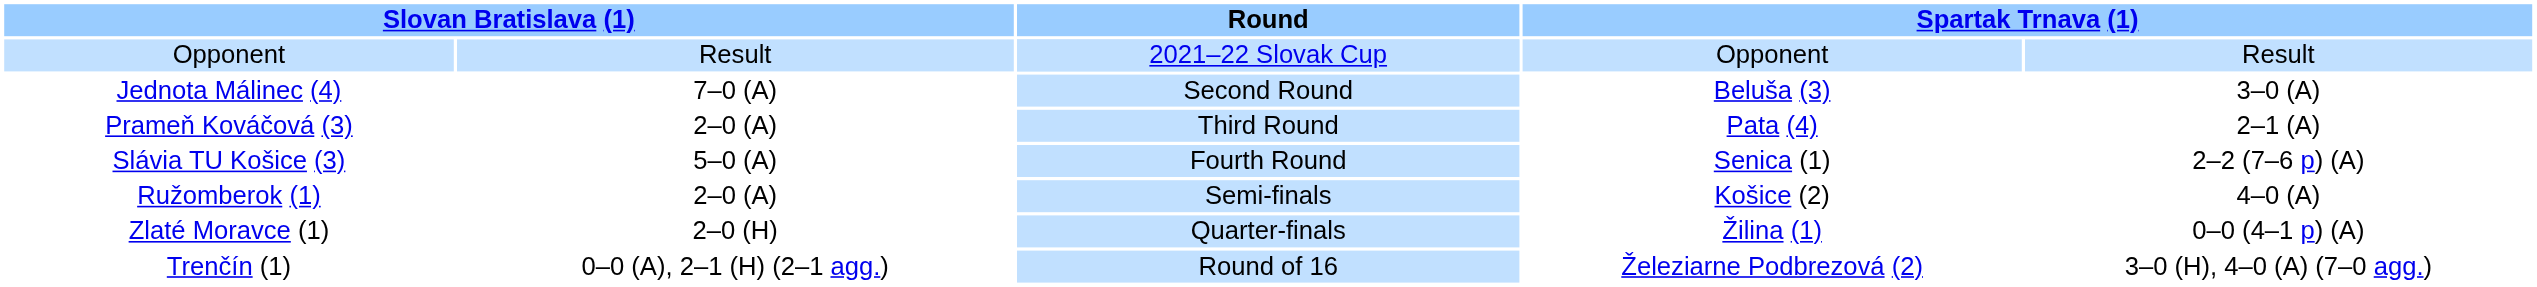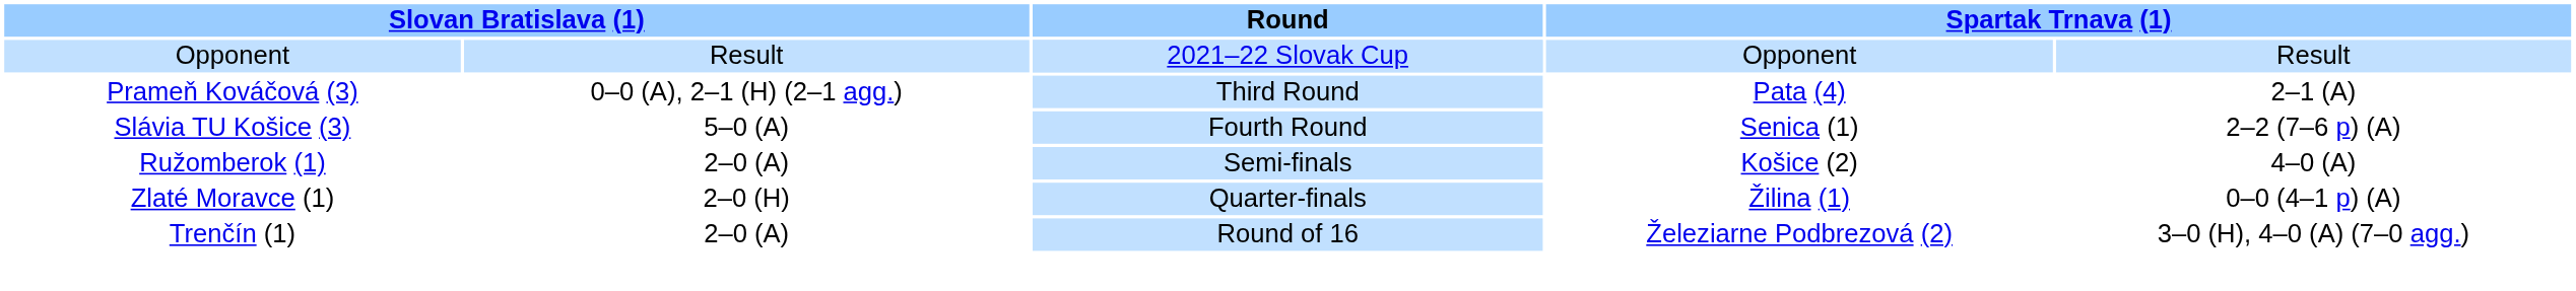- row: Jednota Málinec (4) | 7–0 (A) | Second Round | Beluša (3) | 3–0 (A)
Prameň Kováčová (3) | column 2: 2–0 (A) -> 0–0 (A), 2–1 (H) (2–1 agg.)
Trenčín (1) | column 2: 0–0 (A), 2–1 (H) (2–1 agg.) -> 2–0 (A)
